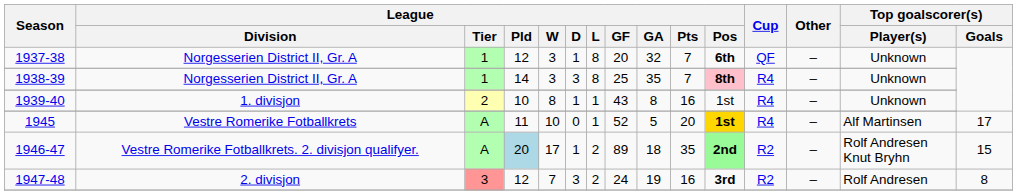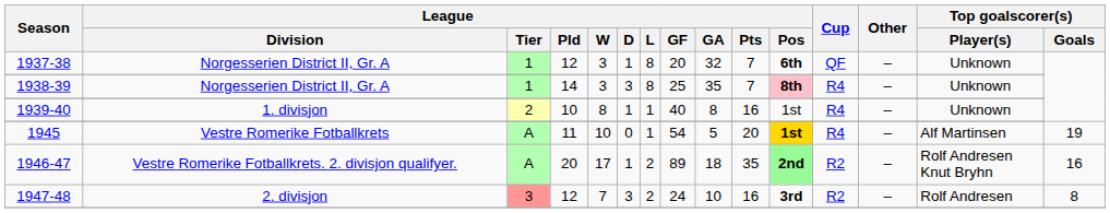1939-40 | League / GF: 43 -> 40
1945 | League / GF: 52 -> 54
1945 | Top goalscorer(s) / Goals: 17 -> 19
1946-47 | League / Pld: lightblue background -> no background
1946-47 | Top goalscorer(s) / Goals: 15 -> 16
1947-48 | League / GA: 19 -> 10
